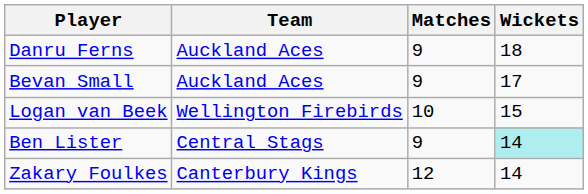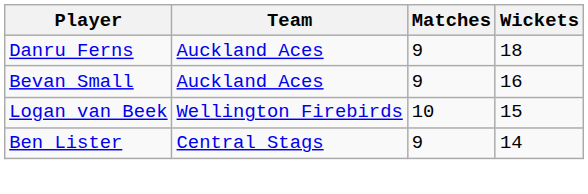Bevan Small | Wickets: 17 -> 16
Ben Lister | Wickets: paleturquoise background -> no background
- row: Zakary Foulkes | Canterbury Kings | 12 | 14
